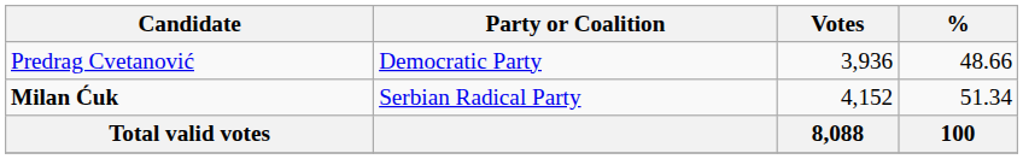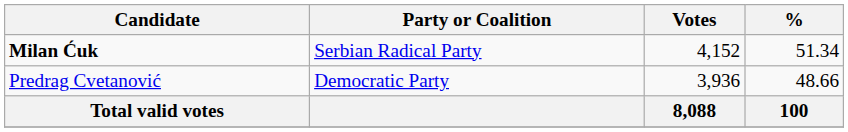rows swapped: Milan Ćuk <-> Predrag Cvetanović
